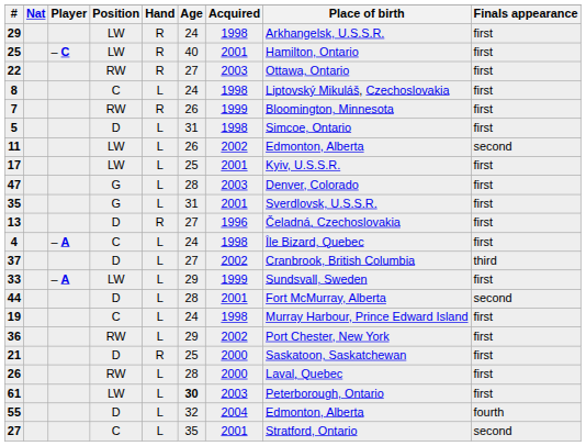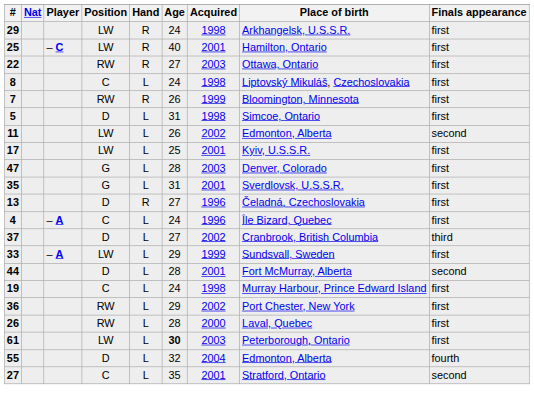4 | Acquired: 1998 -> 1996
- row: 21 | D | R | 25 | 2000 | Saskatoon, Saskatchewan | first
